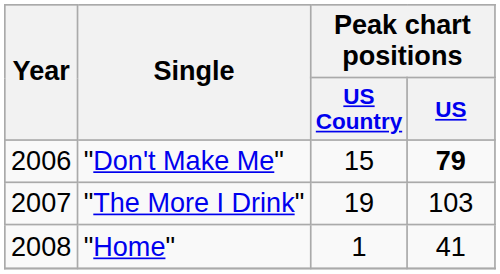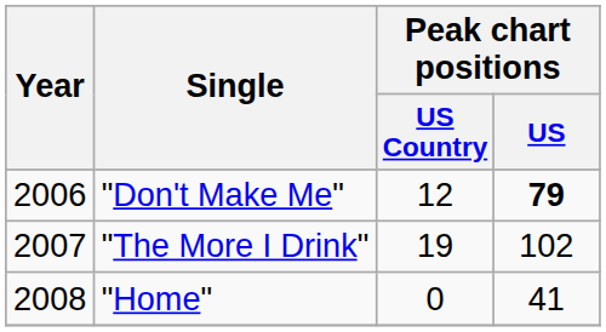"Don't Make Me" | Peak chart positions / US Country: 15 -> 12
"The More I Drink" | Peak chart positions / US: 103 -> 102
"Home" | Peak chart positions / US Country: 1 -> 0
